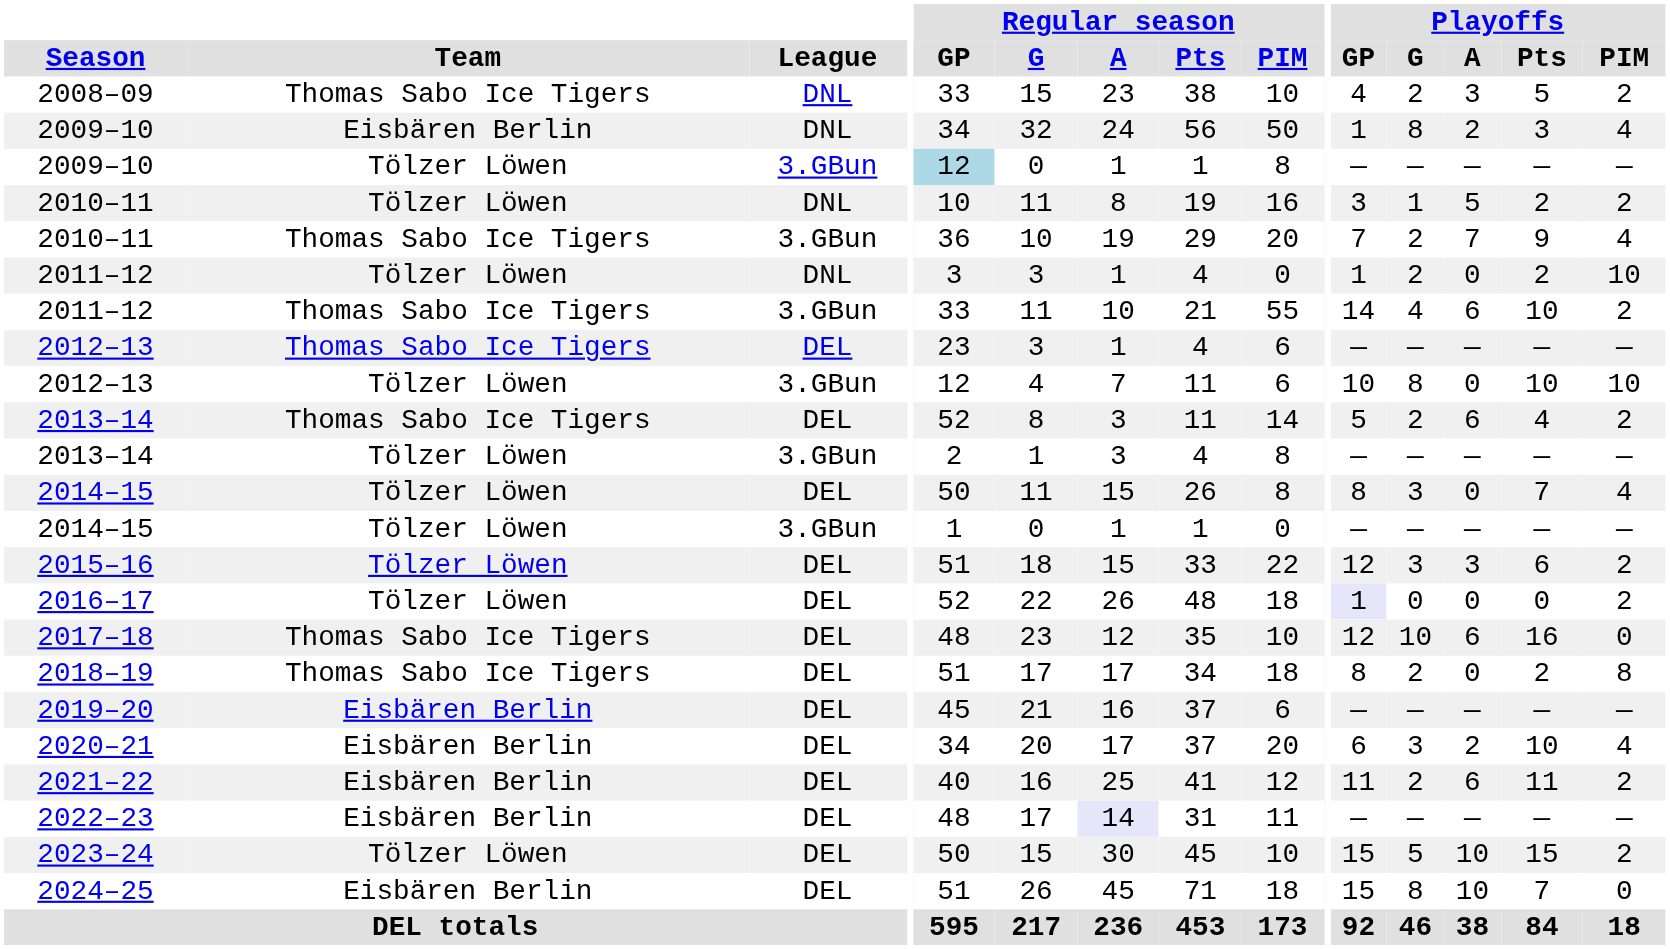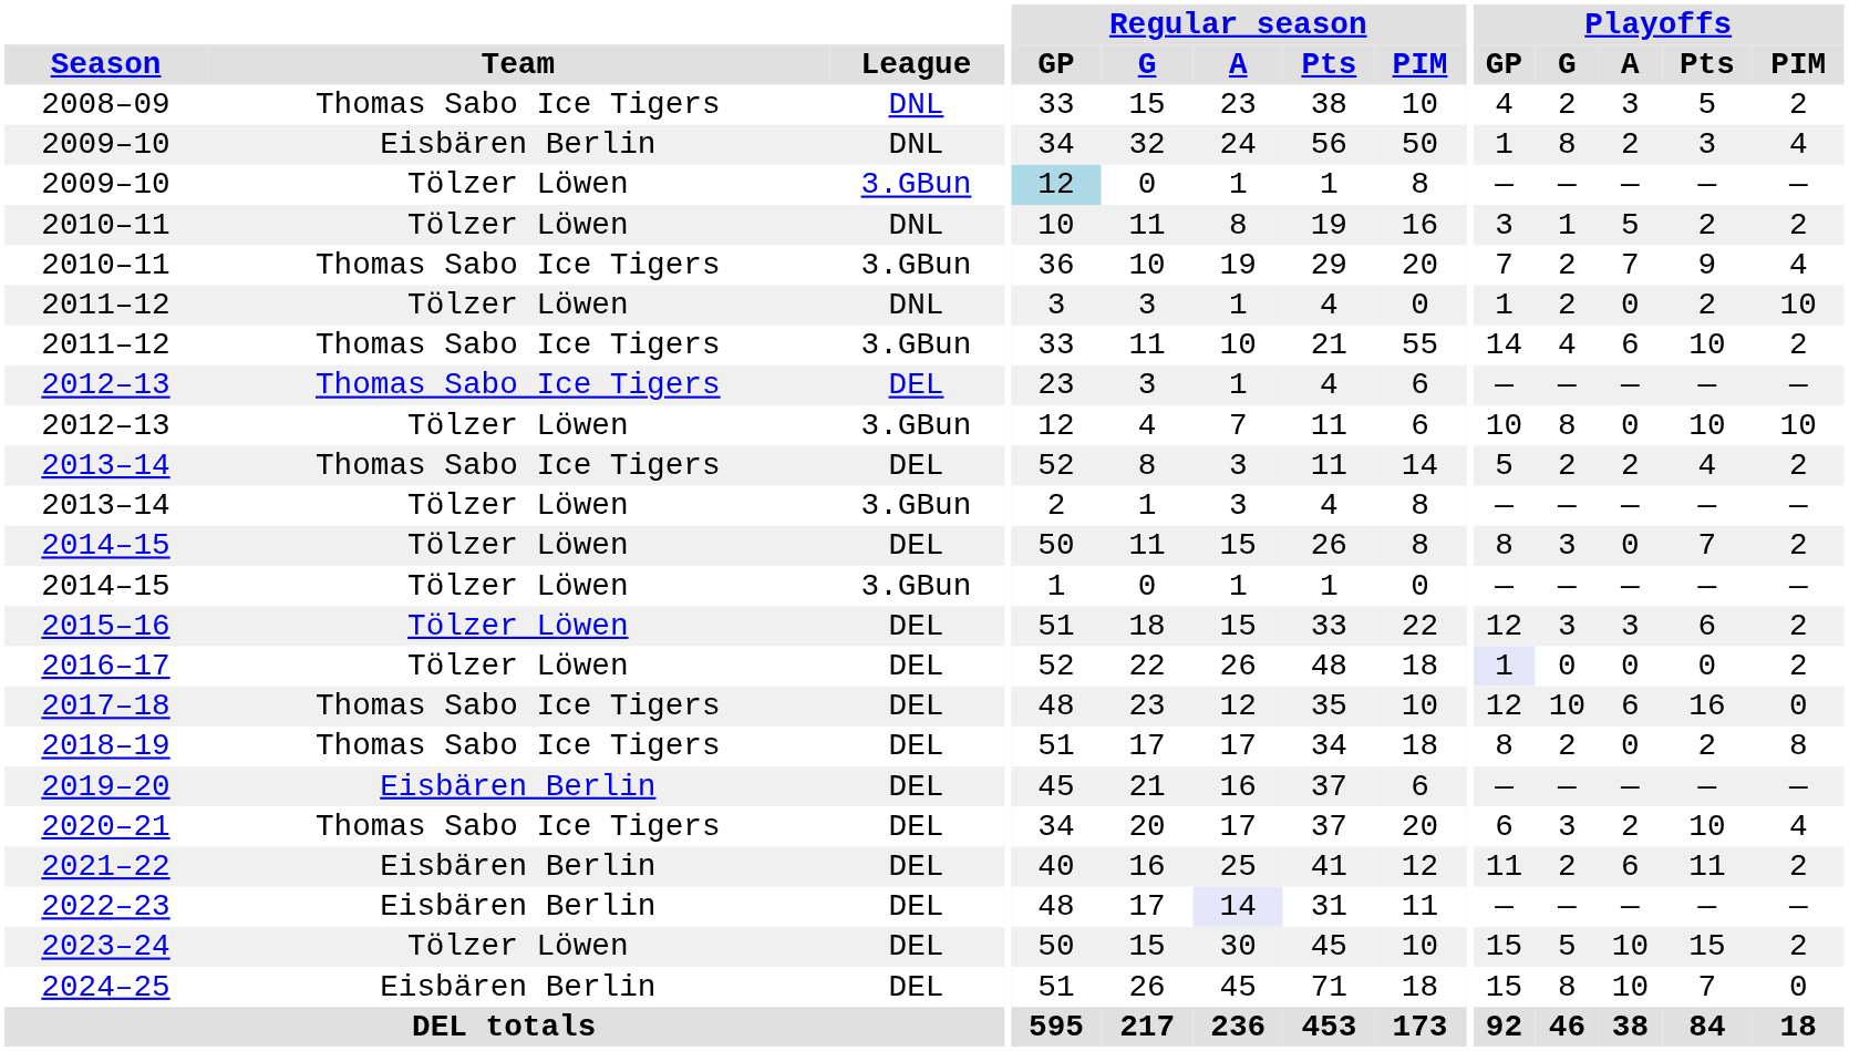2013–14 / DEL | Playoffs / A: 6 -> 2
2014–15 / DEL | Playoffs / PIM: 4 -> 2
2020–21 | Team: Eisbären Berlin -> Thomas Sabo Ice Tigers
